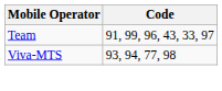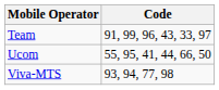+ row: Ucom | 55, 95, 41, 44, 66, 50
